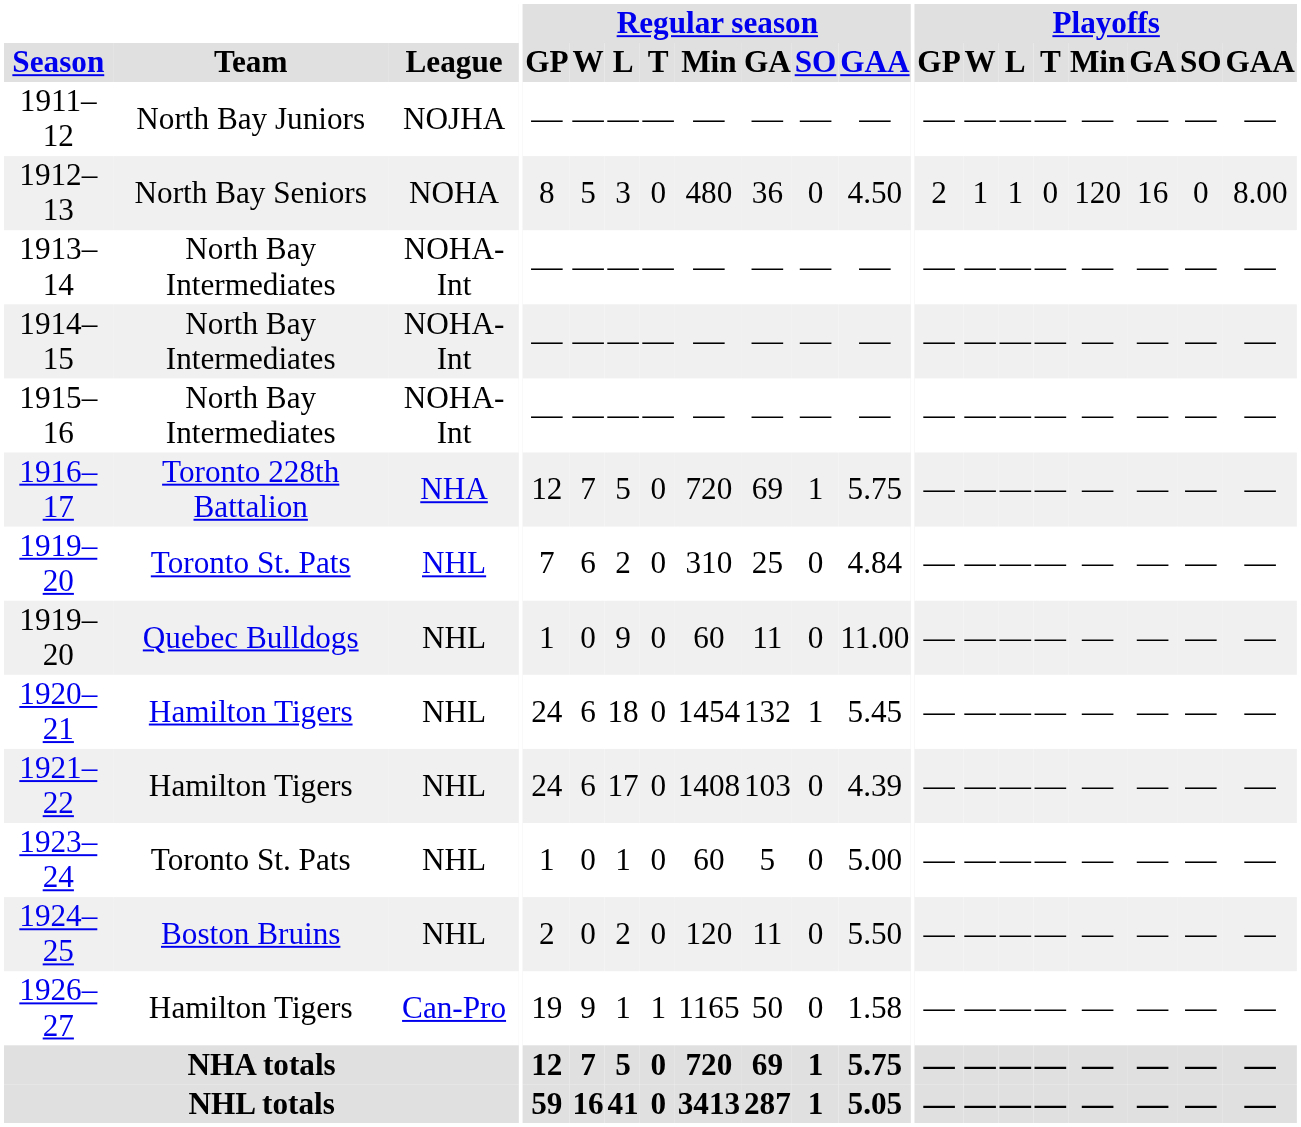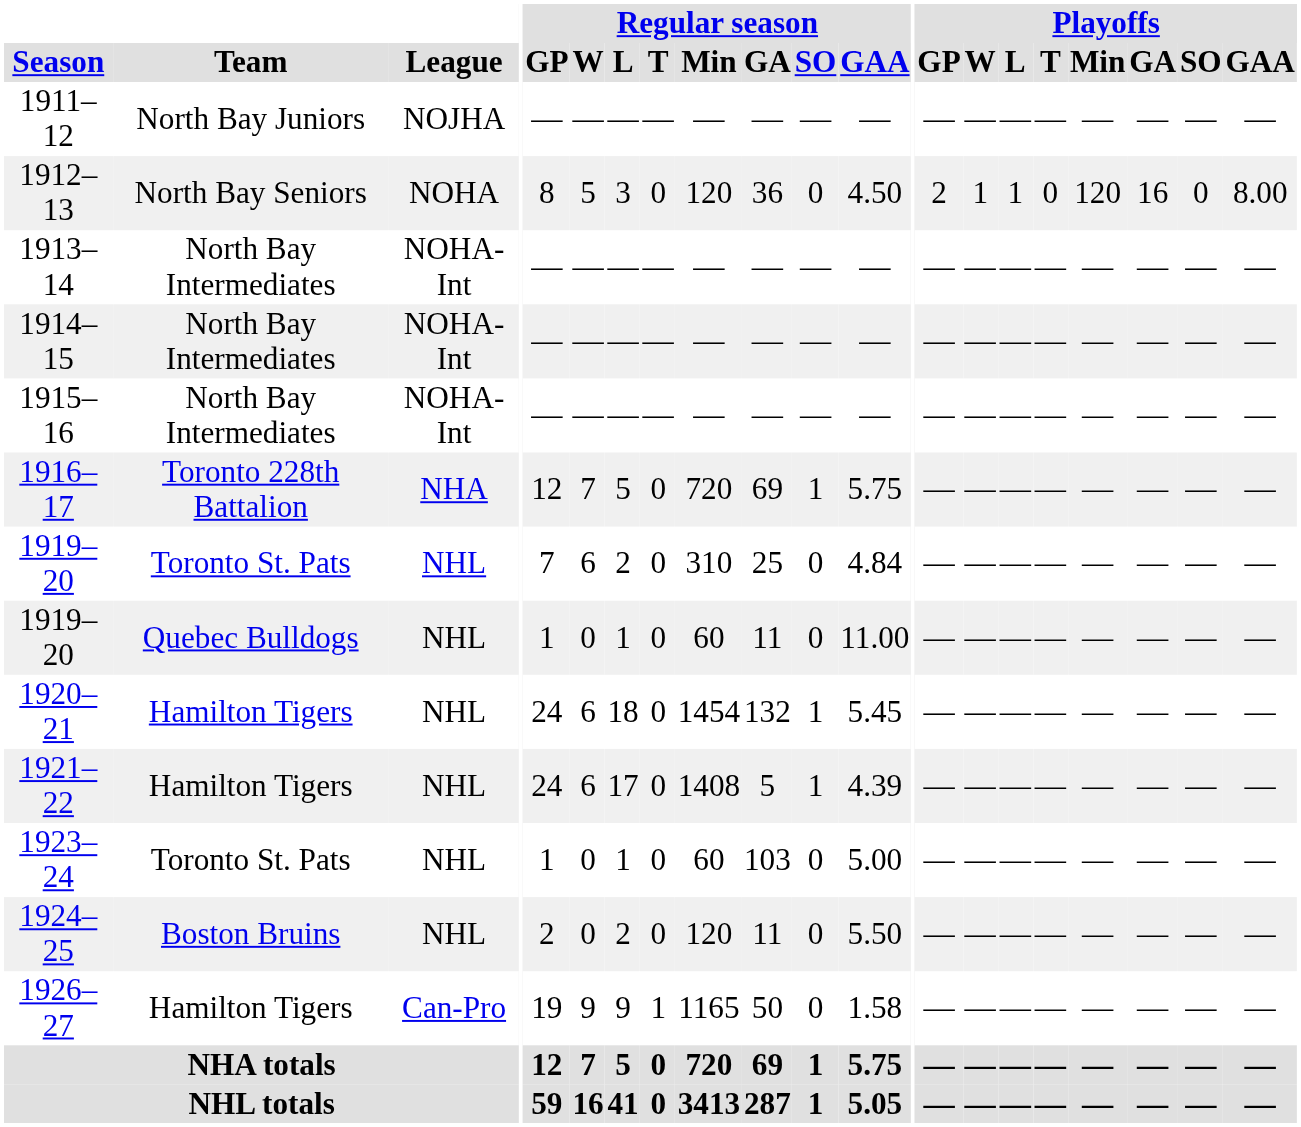1912–13 | Regular season / Min: 480 -> 120
1919–20 / Quebec Bulldogs | Regular season / L: 9 -> 1
1921–22 | Regular season / GA: 103 -> 5
1921–22 | Regular season / SO: 0 -> 1
1923–24 | Regular season / GA: 5 -> 103
1926–27 | Regular season / L: 1 -> 9
